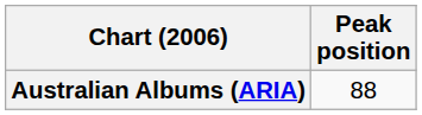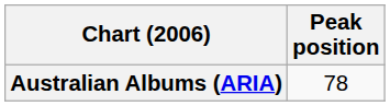Australian Albums (ARIA) | Peak position: 88 -> 78
